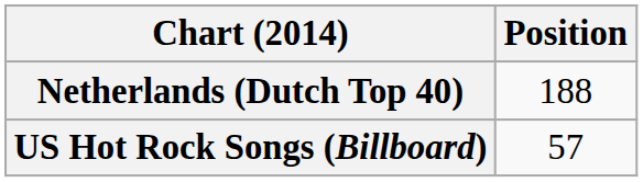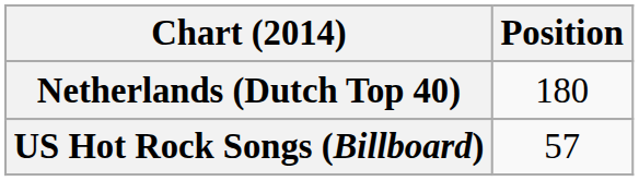Netherlands (Dutch Top 40) | Position: 188 -> 180
